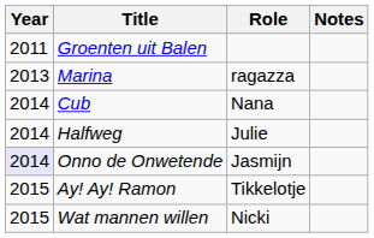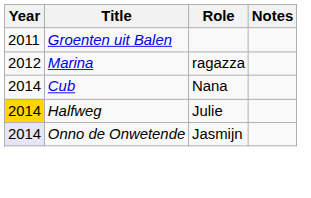Marina | Year: 2013 -> 2012
Halfweg | Year: no background -> gold background
- row: 2015 | Ay! Ay! Ramon | Tikkelotje
- row: 2015 | Wat mannen willen | Nicki
